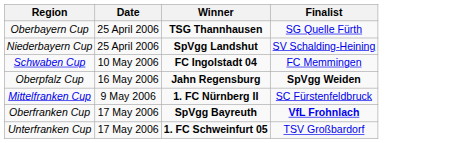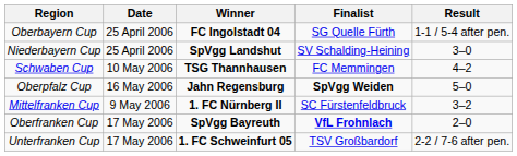+ column: Result | 1-1 / 5-4 after pen. | 3–0 | 4–2 | 5–0 | 3–2 | 2–0 | 2-2 / 7-6 after pen.
Oberbayern Cup | Winner: TSG Thannhausen -> FC Ingolstadt 04
Schwaben Cup | Winner: FC Ingolstadt 04 -> TSG Thannhausen
